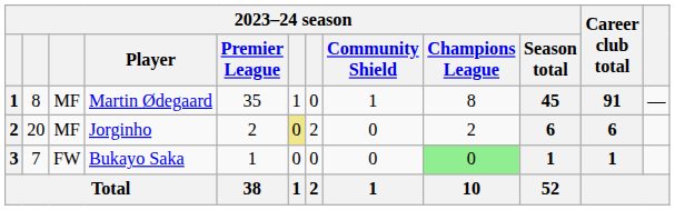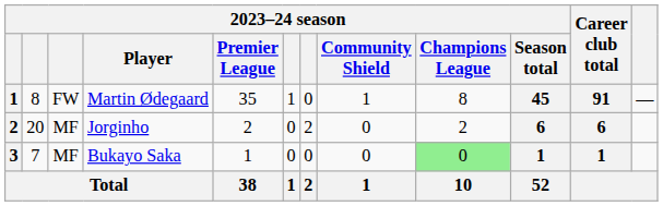Martin Ødegaard | column 3: MF -> FW
Jorginho | column 6: khaki background -> no background
Bukayo Saka | column 3: FW -> MF
